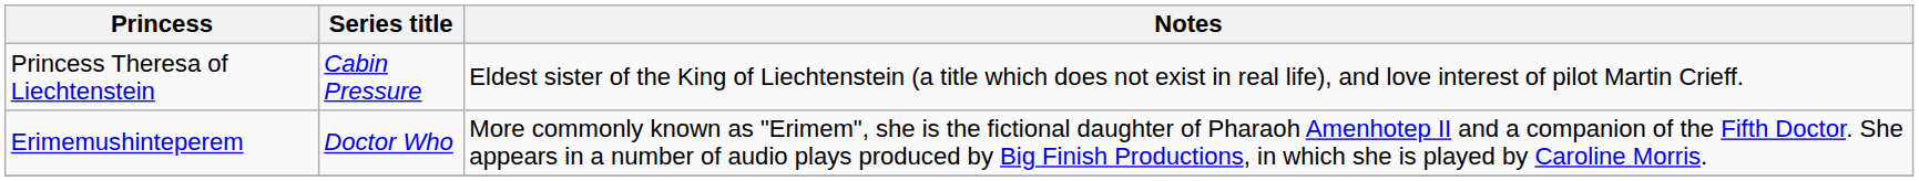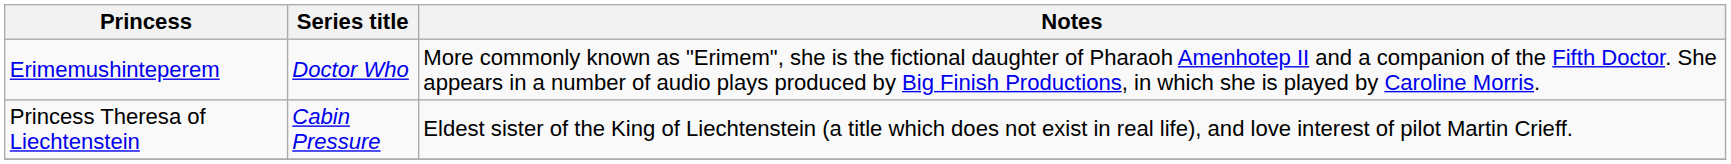rows swapped: Princess Theresa of Liechtenstein <-> Erimemushinteperem
